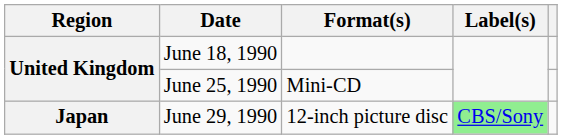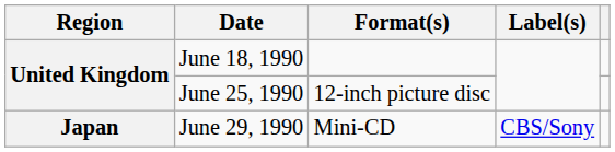June 25, 1990 | Format(s): Mini-CD -> 12-inch picture disc
June 29, 1990 | Format(s): 12-inch picture disc -> Mini-CD
June 29, 1990 | Label(s): lightgreen background -> no background
